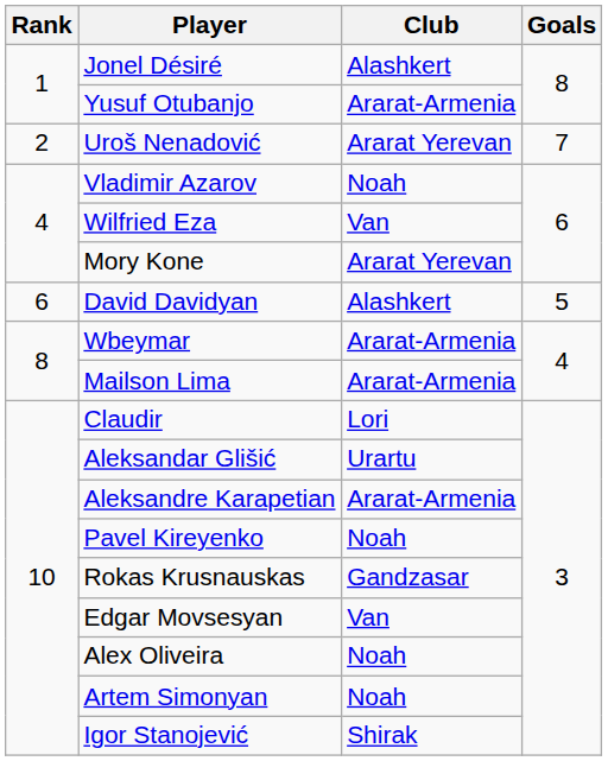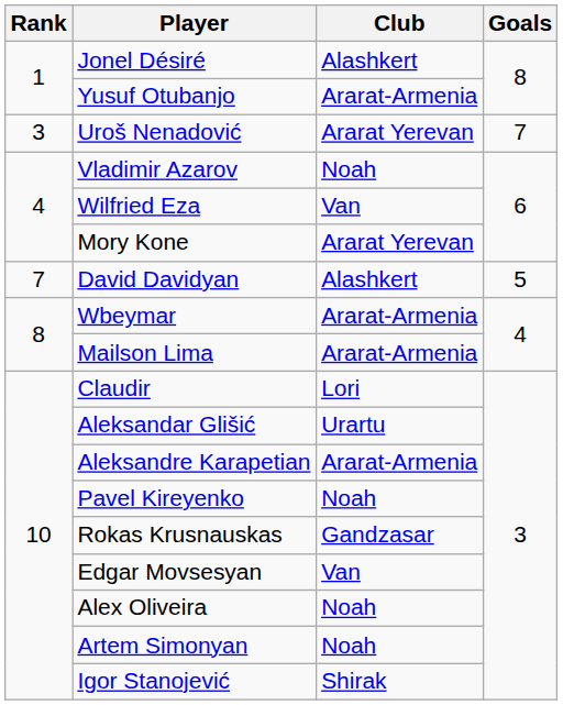Uroš Nenadović | Rank: 2 -> 3
David Davidyan | Rank: 6 -> 7
